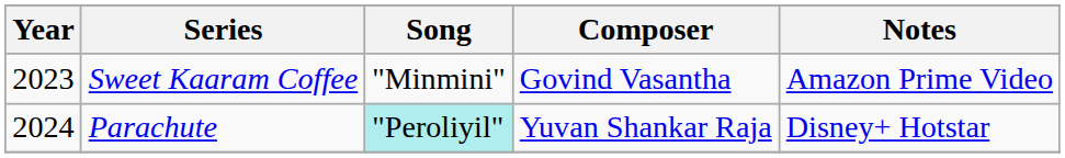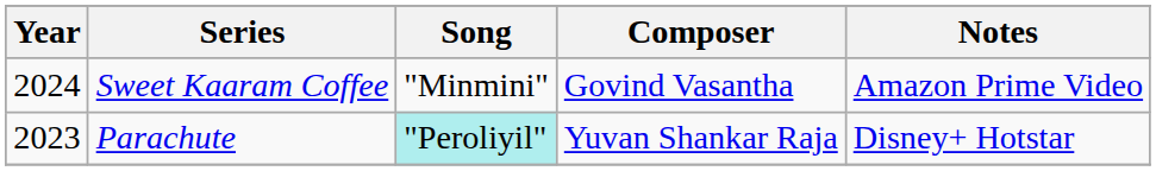Sweet Kaaram Coffee | Year: 2023 -> 2024
Parachute | Year: 2024 -> 2023
